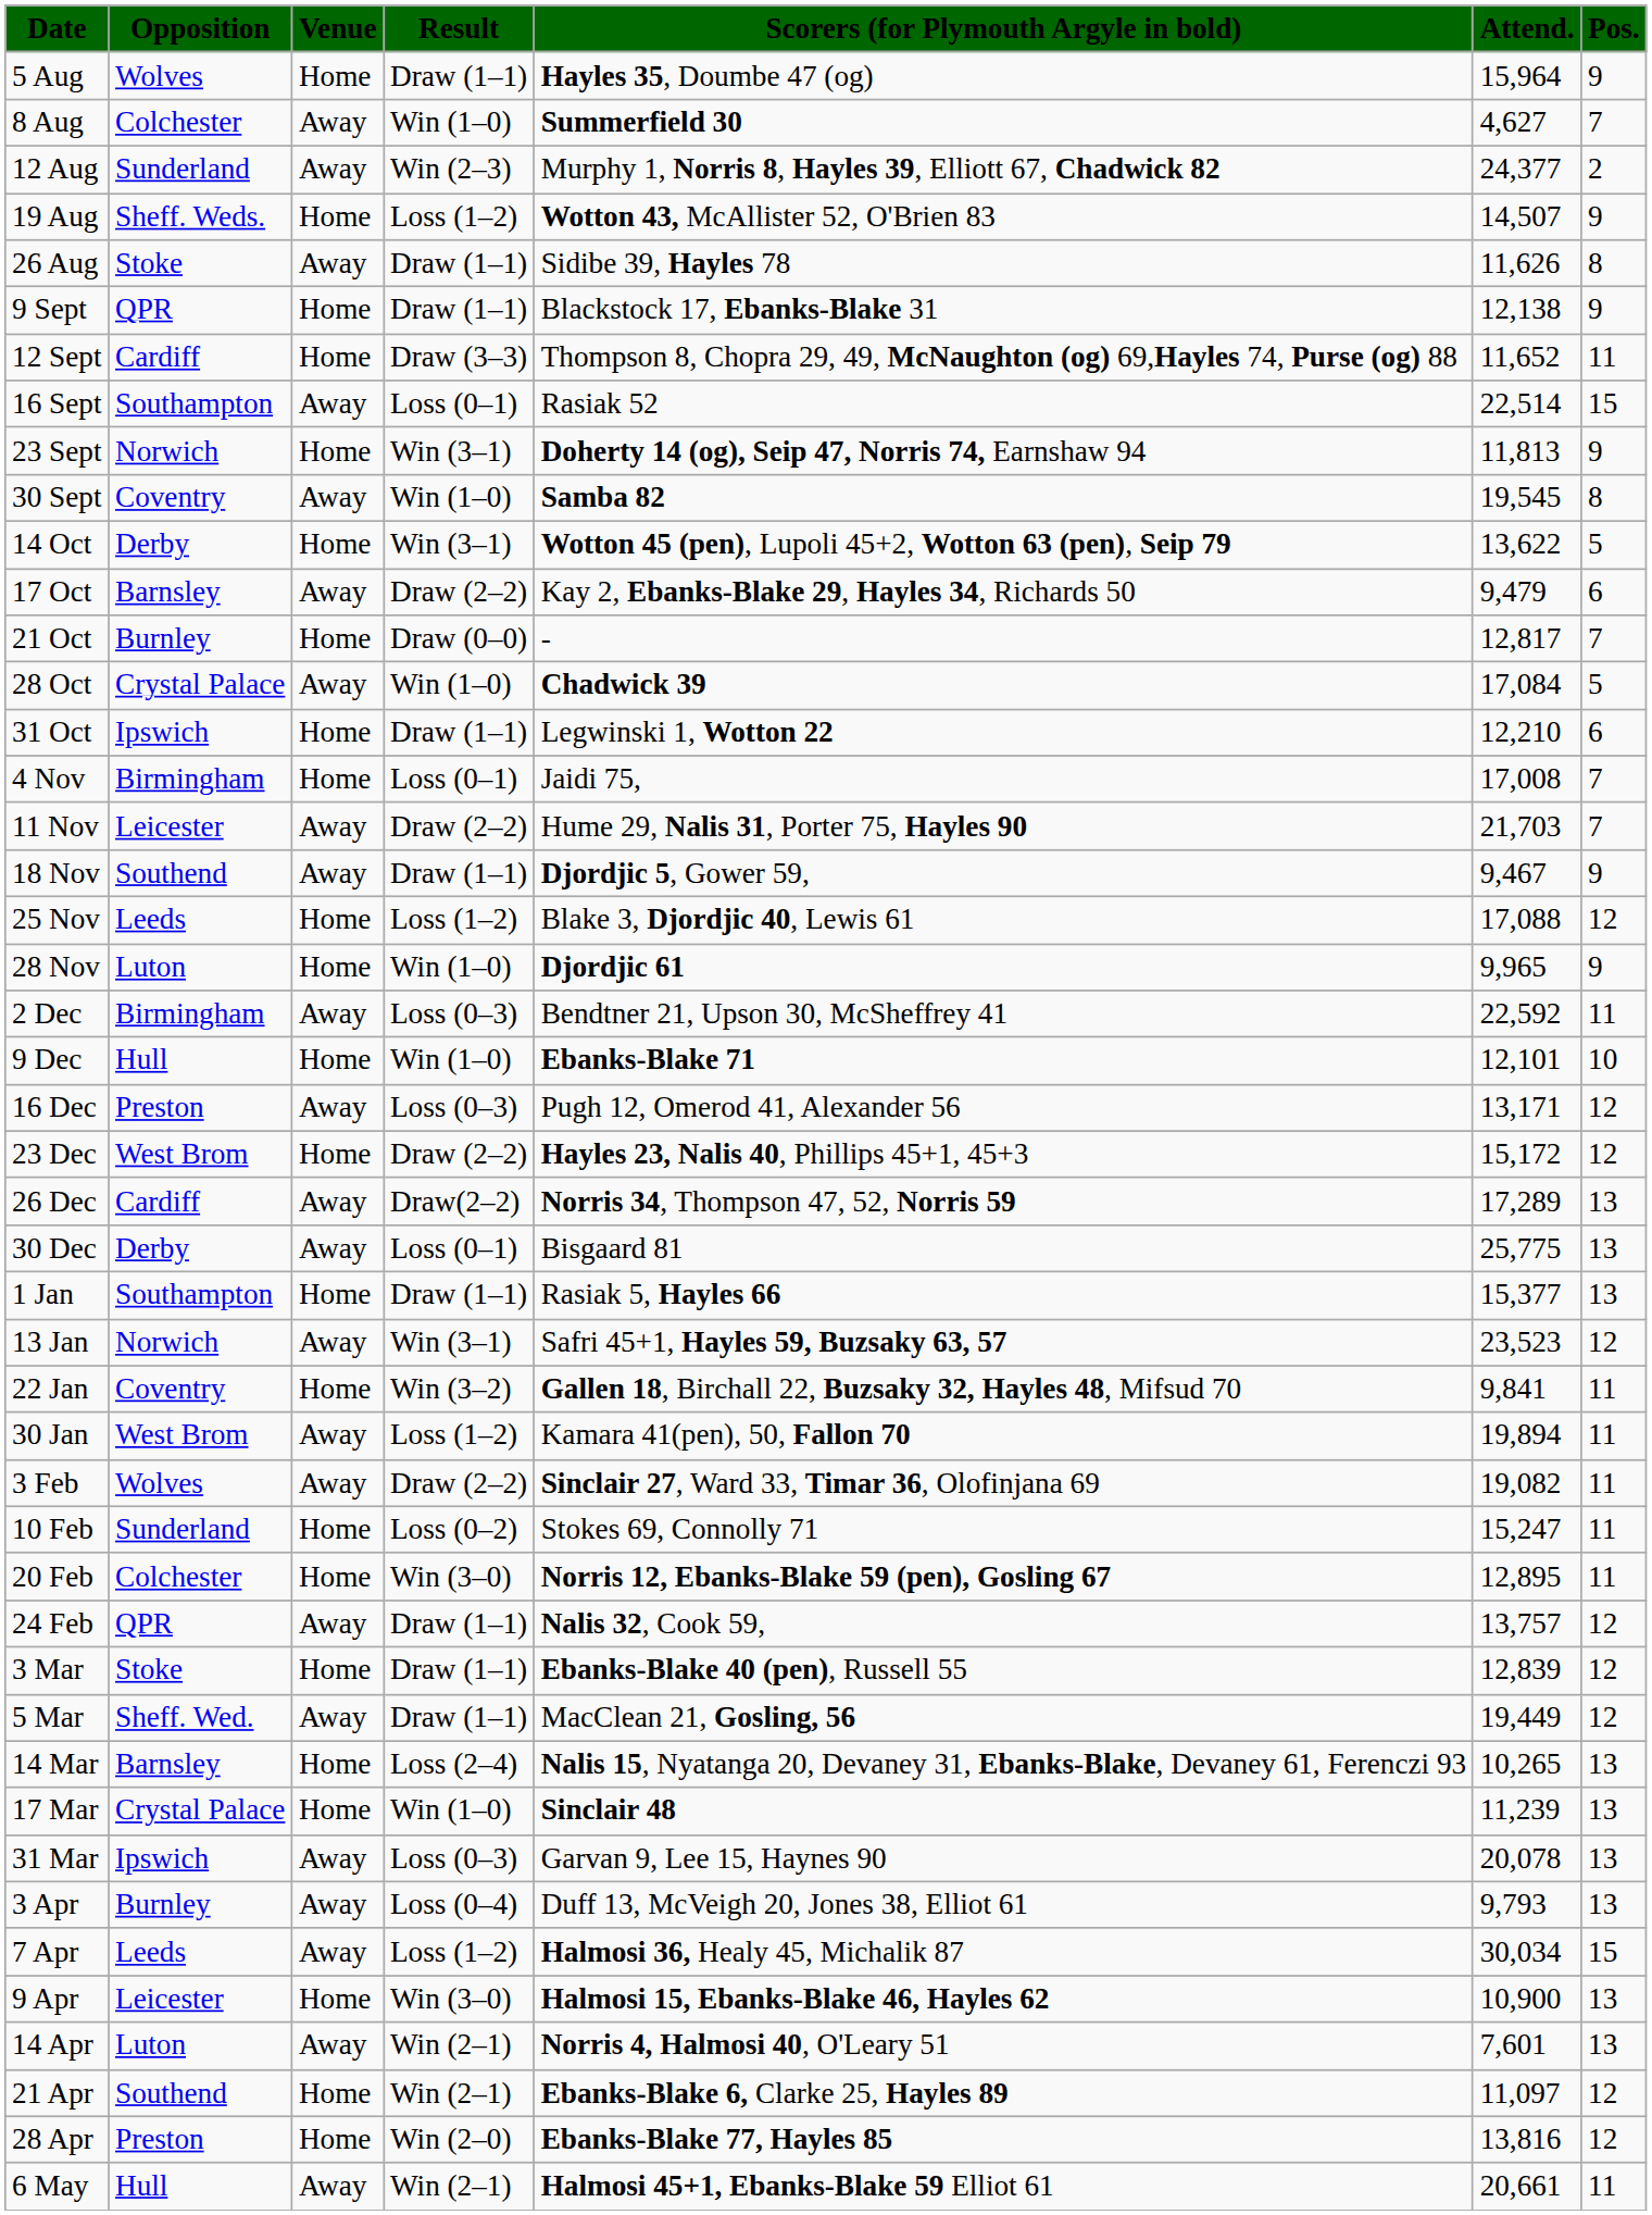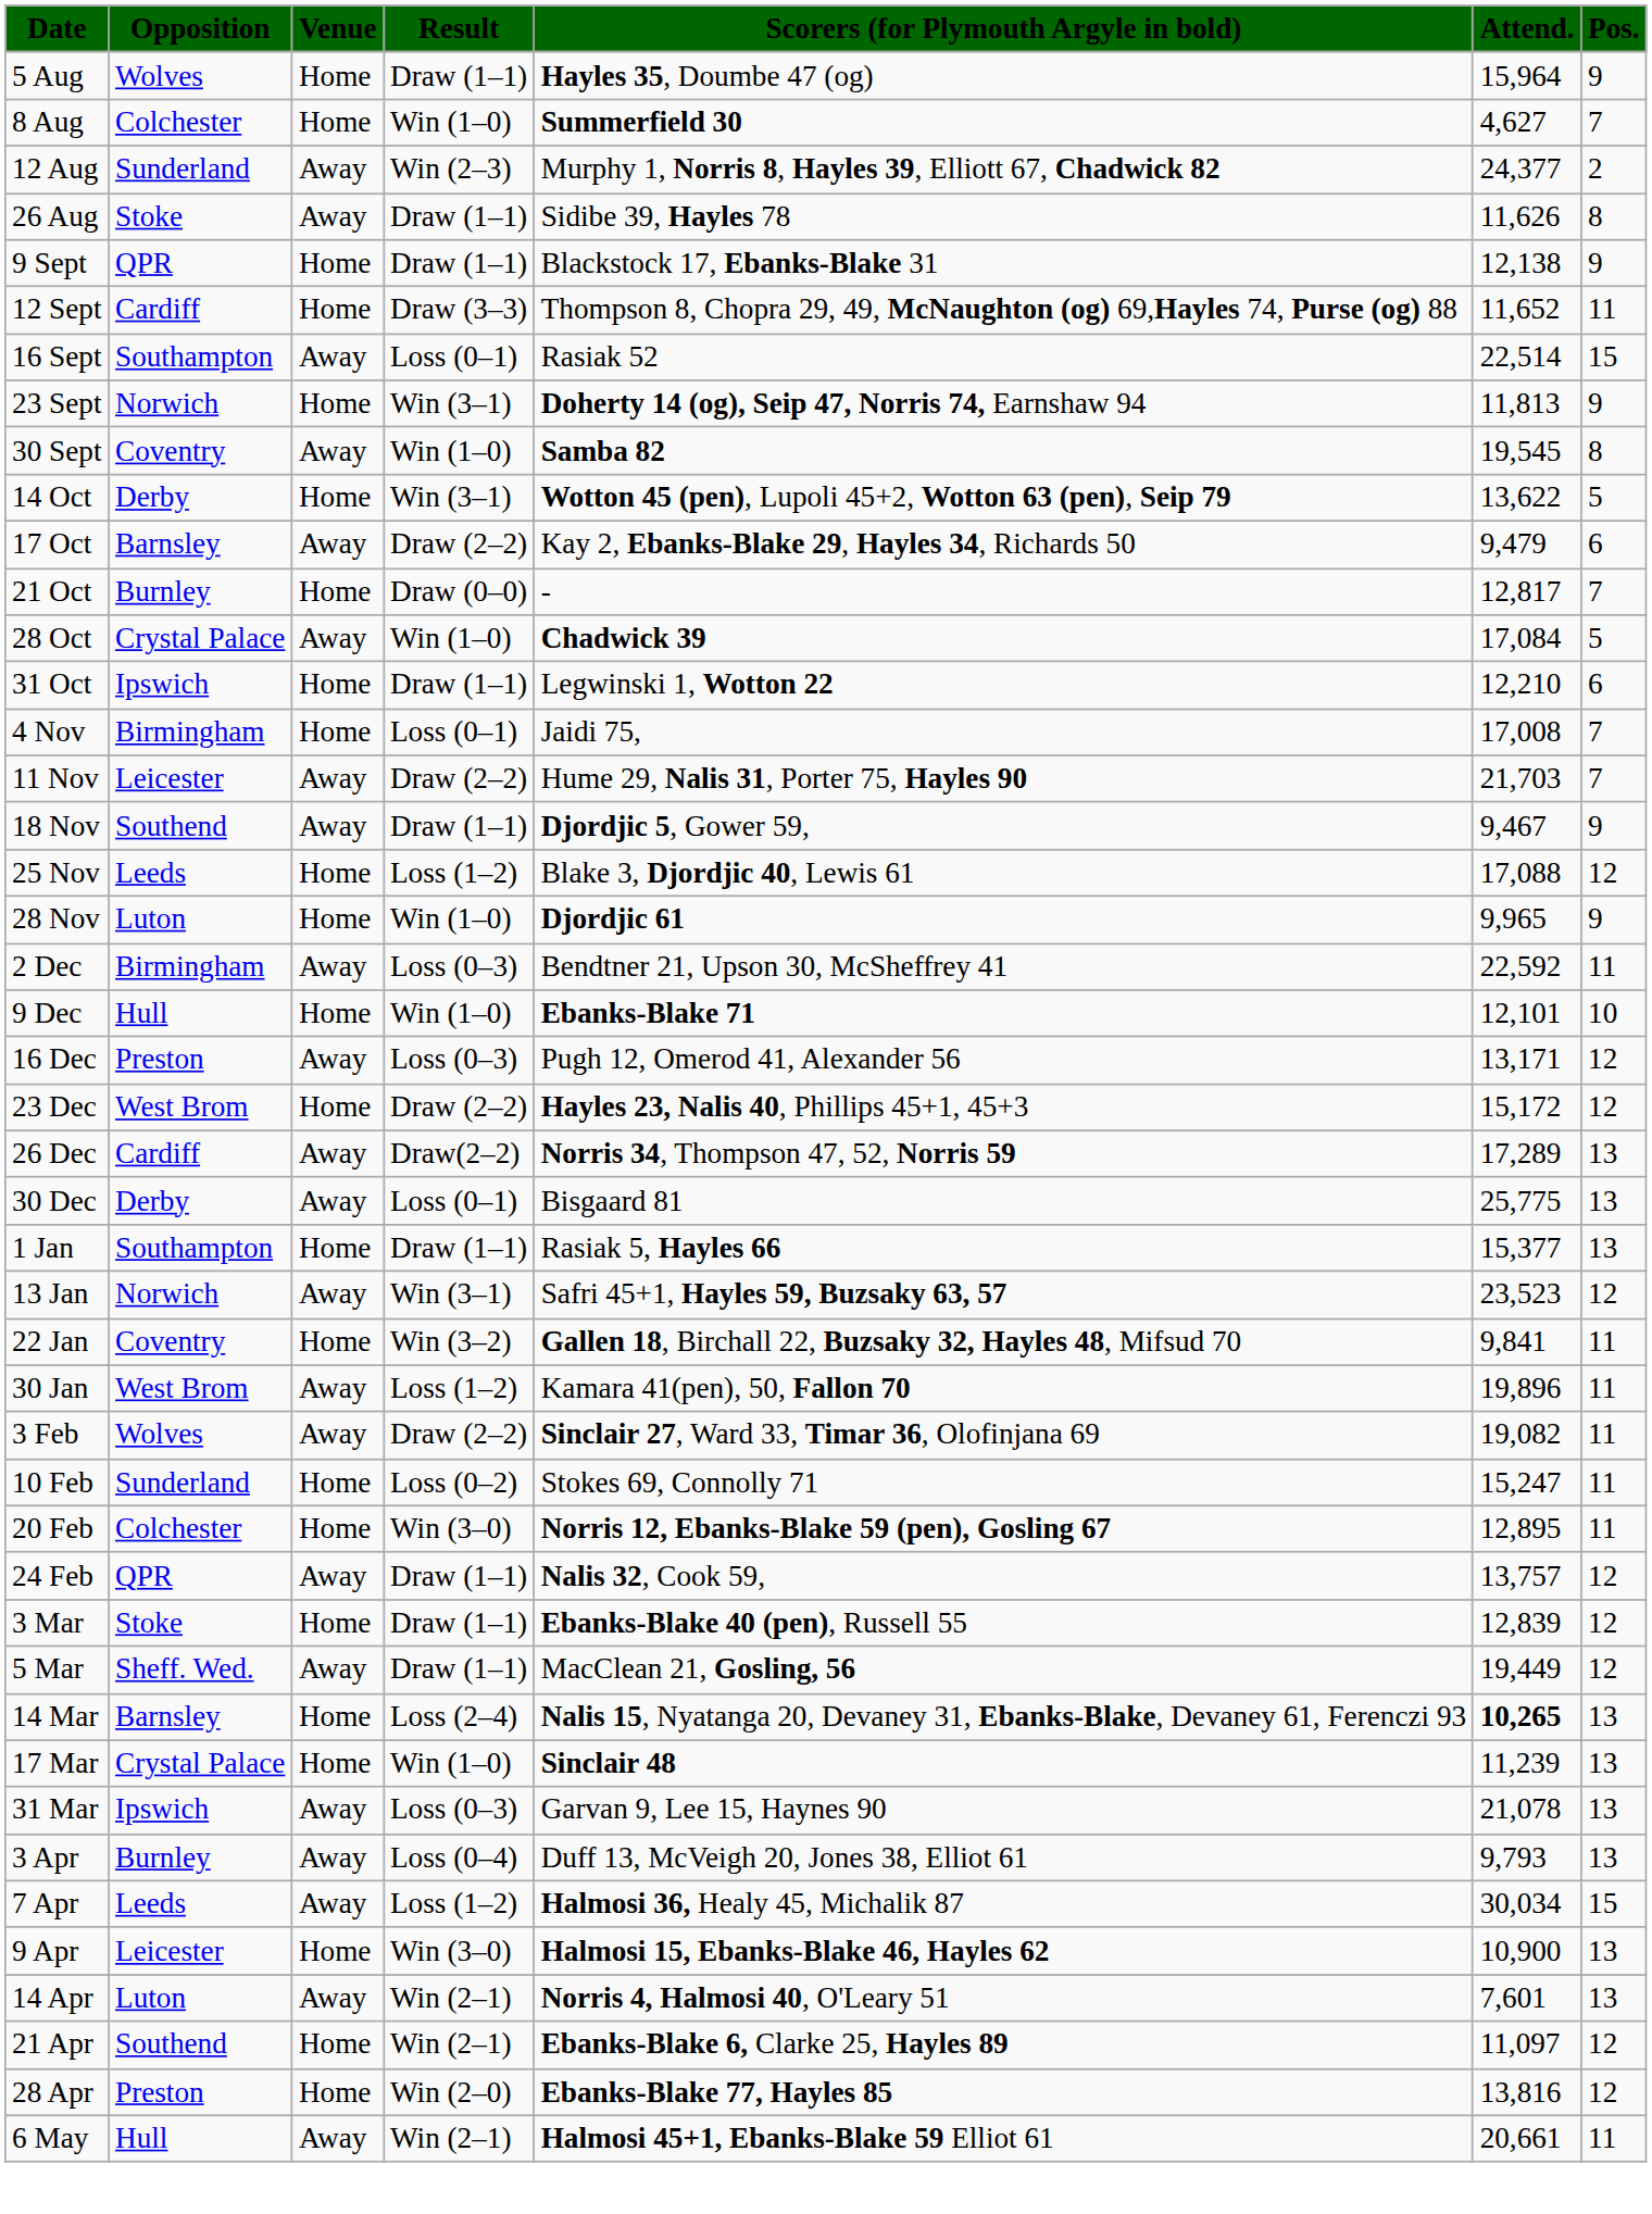8 Aug | Venue: Away -> Home
- row: 19 Aug | Sheff. Weds. | Home | Loss (1–2) | Wotton 43, McAllister 52, O'Brien 83 | 14,507 | 9
30 Jan | Attend.: 19,894 -> 19,896
14 Mar | Attend.: normal -> bold
31 Mar | Attend.: 20,078 -> 21,078
